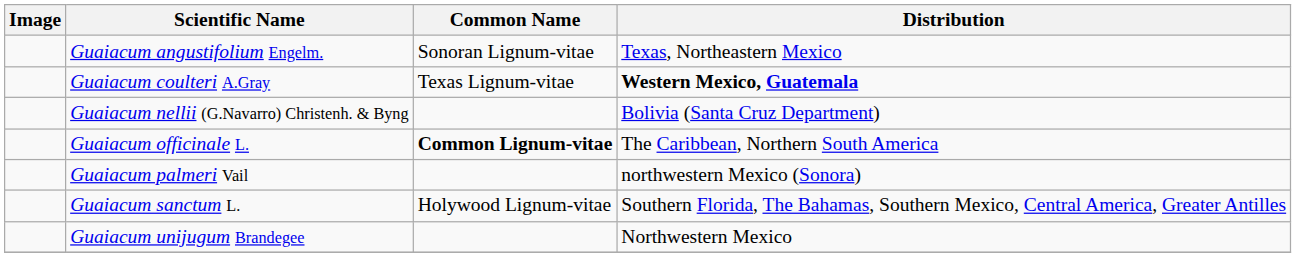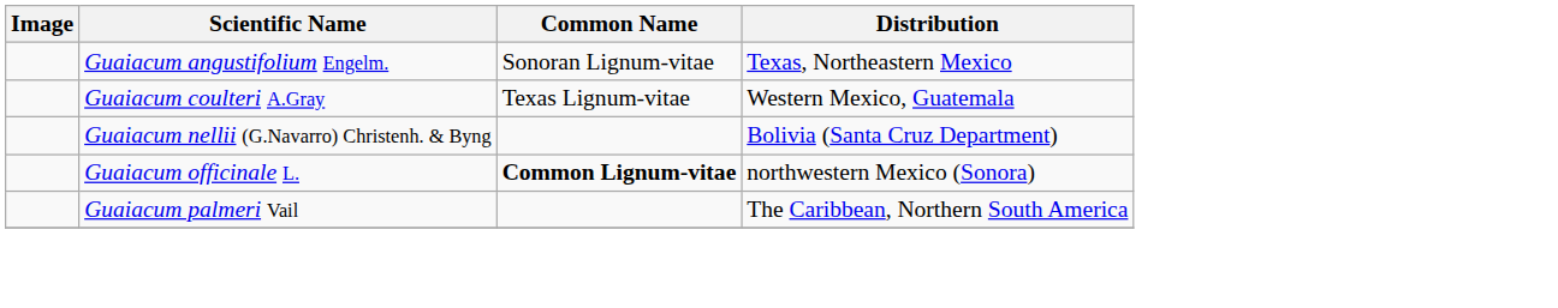Guaiacum coulteri A.Gray | Distribution: bold -> normal
Guaiacum officinale L. | Distribution: The Caribbean, Northern South America -> northwestern Mexico (Sonora)
Guaiacum palmeri Vail | Distribution: northwestern Mexico (Sonora) -> The Caribbean, Northern South America
- row: Guaiacum sanctum L. | Holywood Lignum-vitae | Southern Florida, The Bahamas, Southern Mexico, Central America, Greater Antilles
- row: Guaiacum unijugum Brandegee | Northwestern Mexico
